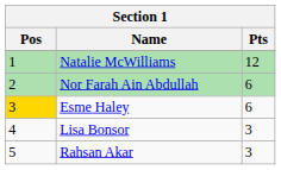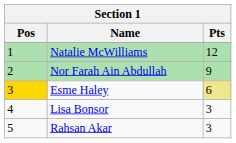Nor Farah Ain Abdullah | Pts: 6 -> 9
Esme Haley | Pts: no background -> khaki background
